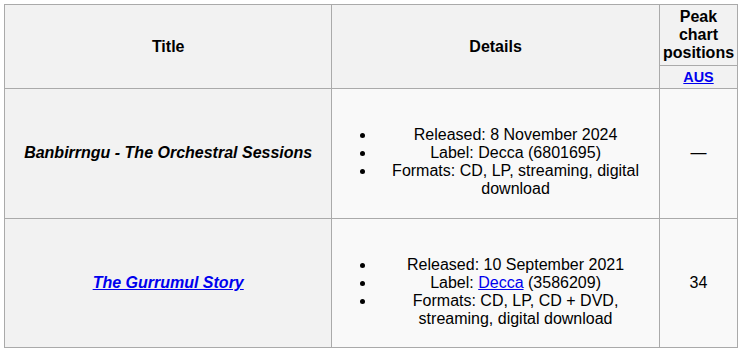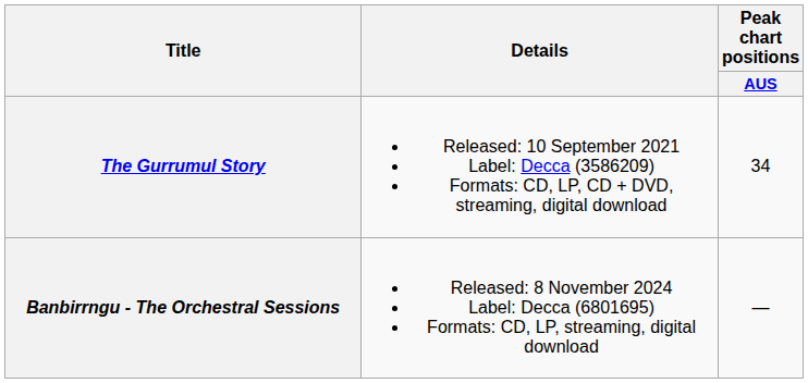rows swapped: The Gurrumul Story <-> Banbirrngu - The Orchestral Sessions
